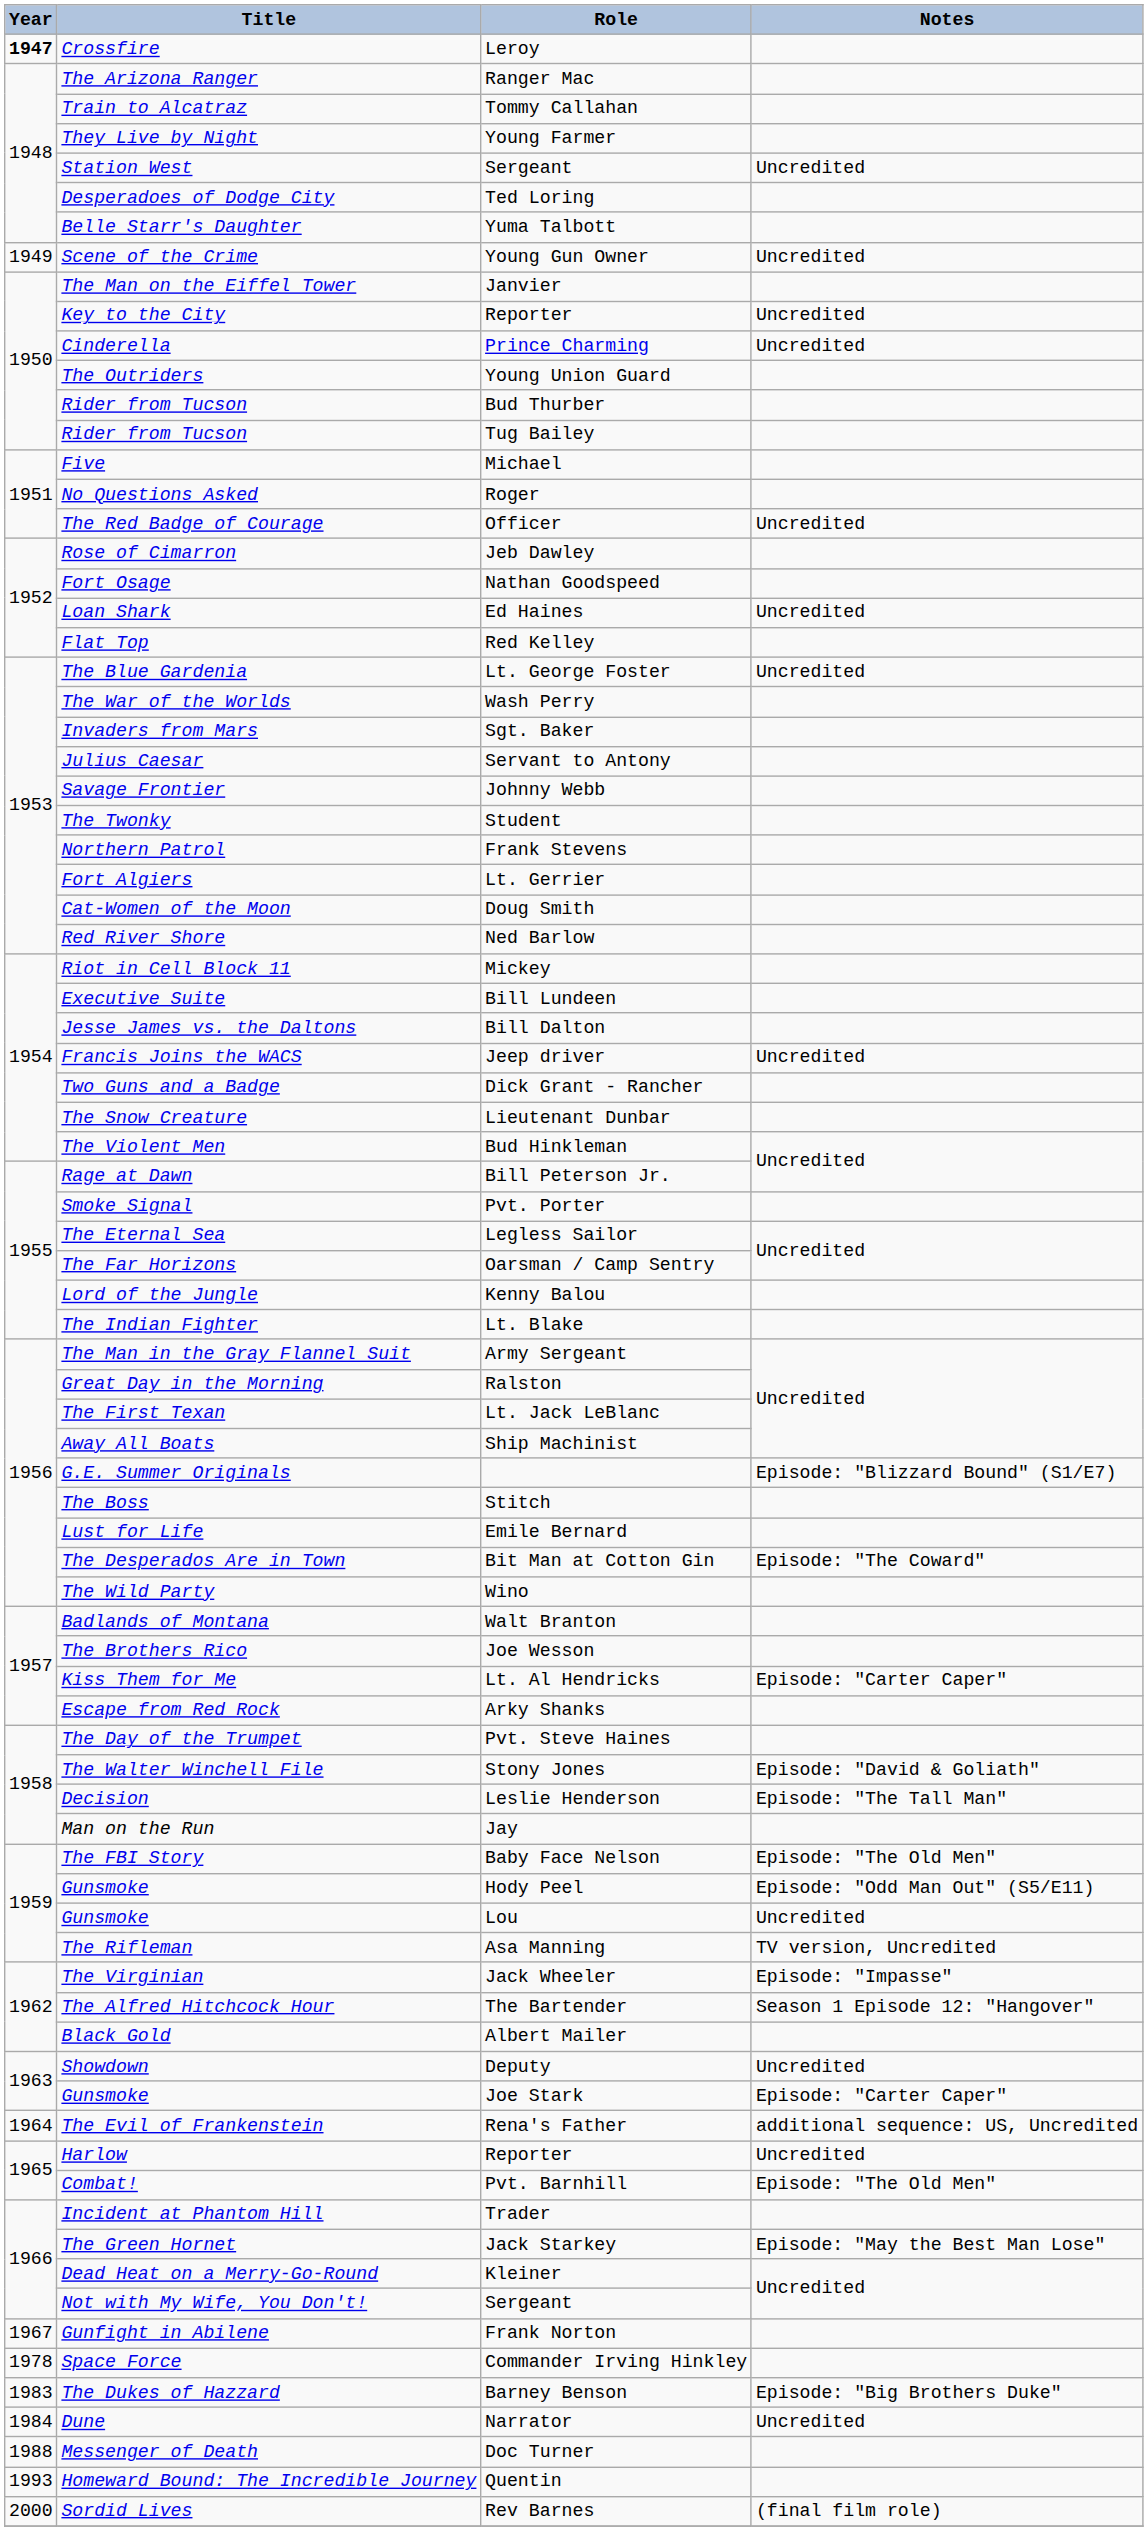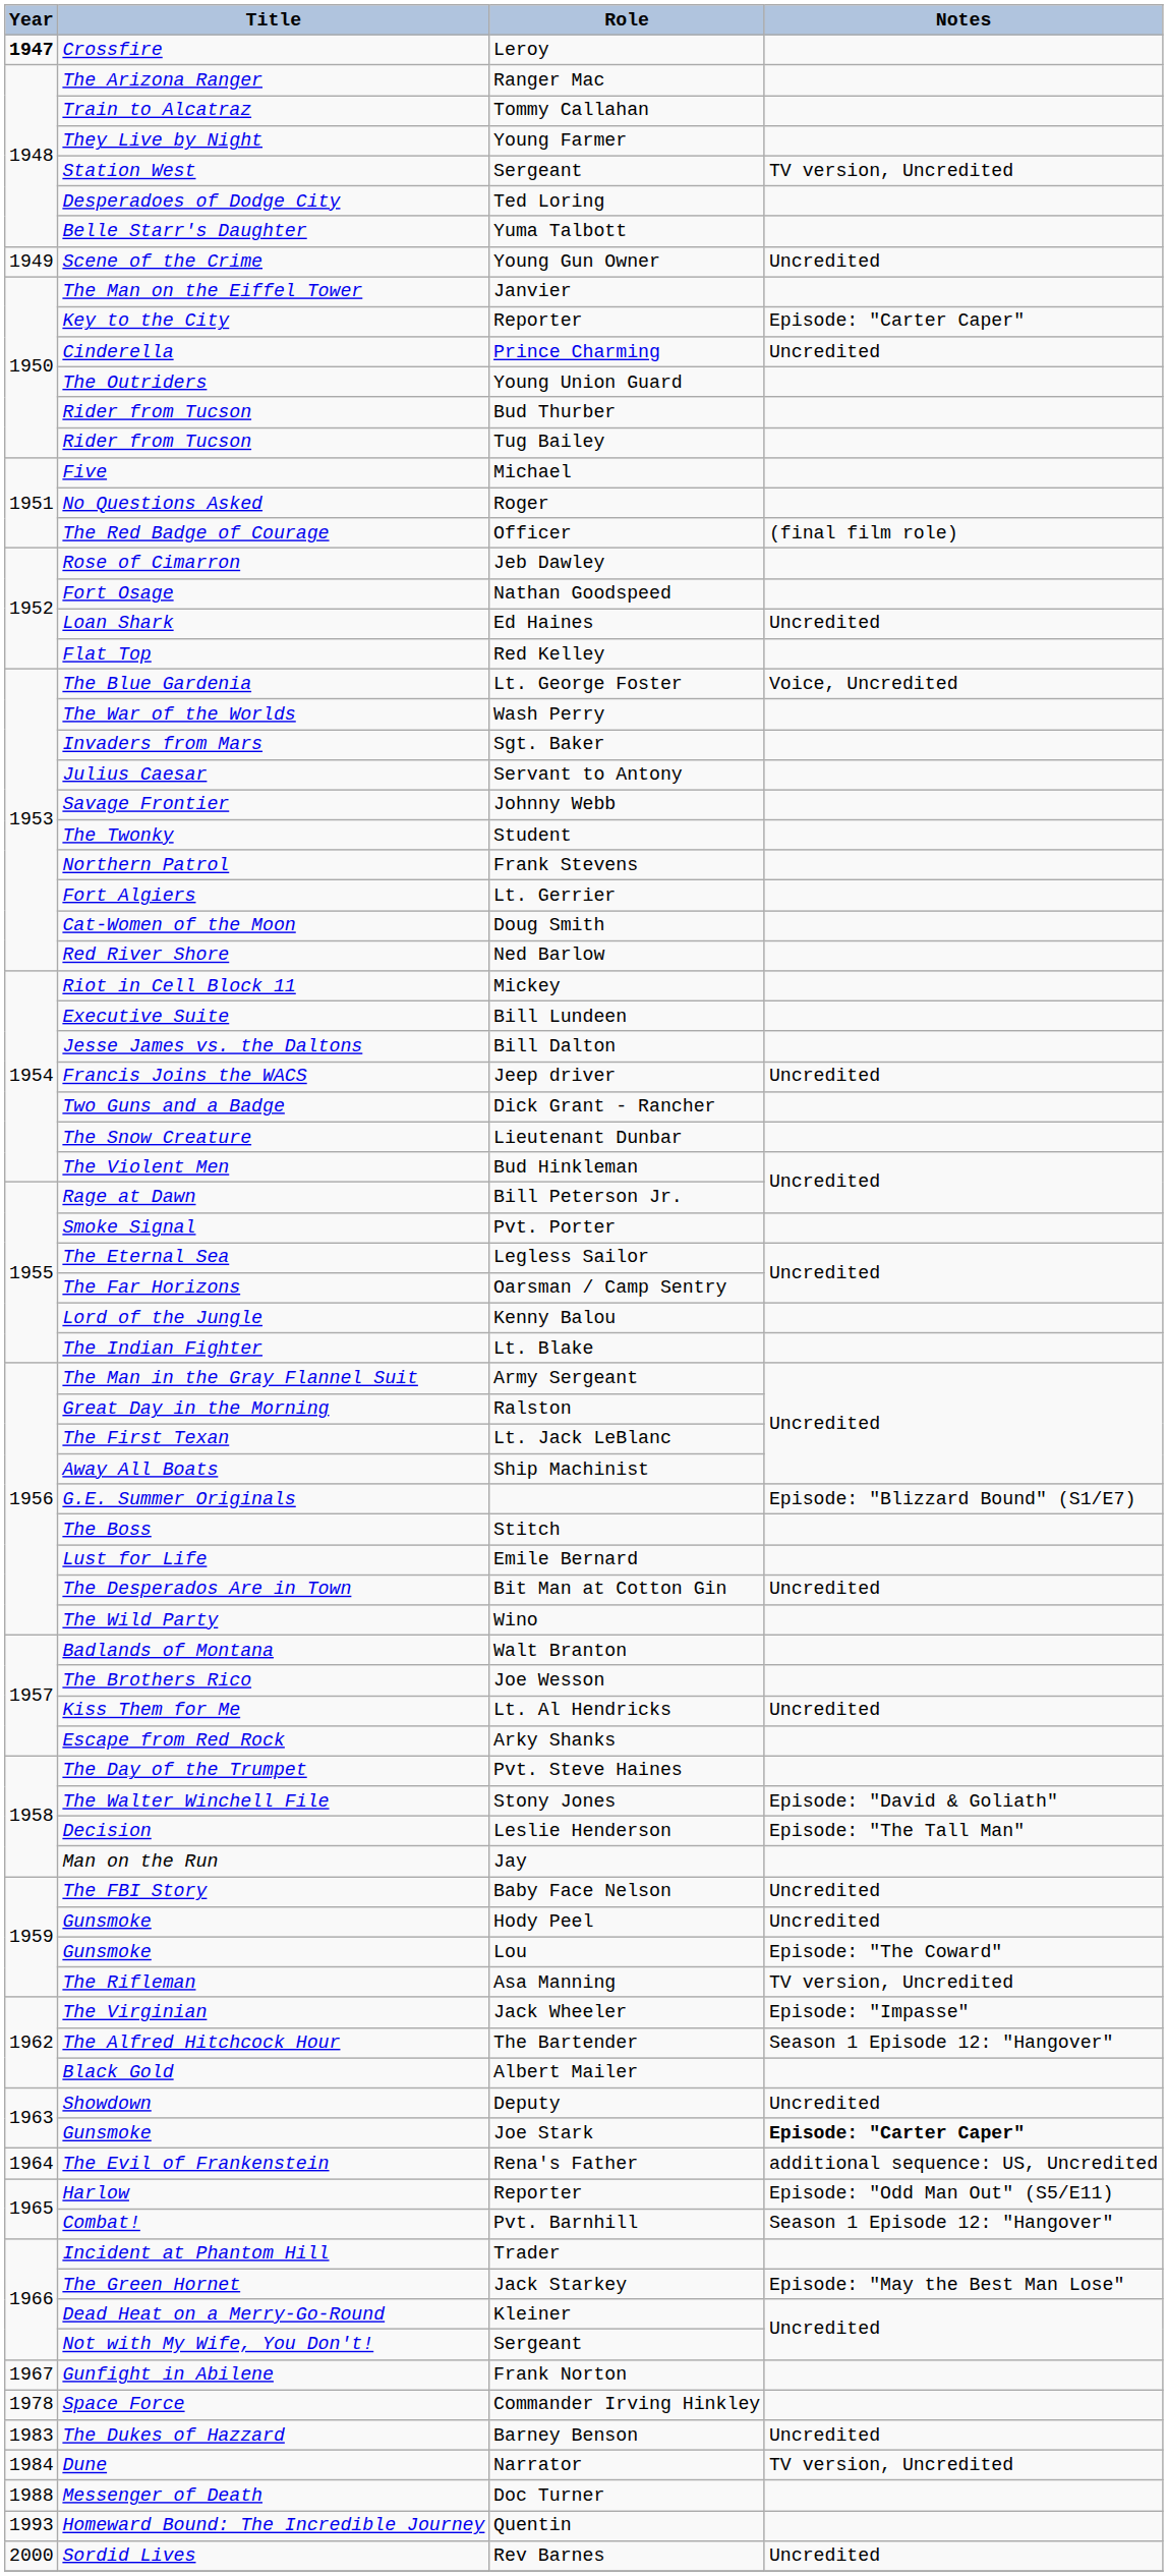Station West / Sergeant | Notes: Uncredited -> TV version, Uncredited
Key to the City / Reporter | Notes: Uncredited -> Episode: "Carter Caper"
Officer | Notes: Uncredited -> (final film role)
Lt. George Foster | Notes: Uncredited -> Voice, Uncredited
Bit Man at Cotton Gin | Notes: Episode: "The Coward" -> Uncredited
Lt. Al Hendricks | Notes: Episode: "Carter Caper" -> Uncredited
Baby Face Nelson | Notes: Episode: "The Old Men" -> Uncredited
Hody Peel | Notes: Episode: "Odd Man Out" (S5/E11) -> Uncredited
Lou | Notes: Uncredited -> Episode: "The Coward"
Joe Stark | Notes: normal -> bold
Harlow / Reporter | Notes: Uncredited -> Episode: "Odd Man Out" (S5/E11)
Pvt. Barnhill | Notes: Episode: "The Old Men" -> Season 1 Episode 12: "Hangover"
Barney Benson | Notes: Episode: "Big Brothers Duke" -> Uncredited
Narrator | Notes: Uncredited -> TV version, Uncredited
Rev Barnes | Notes: (final film role) -> Uncredited
